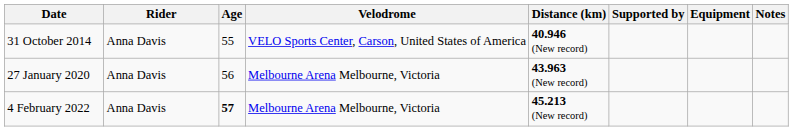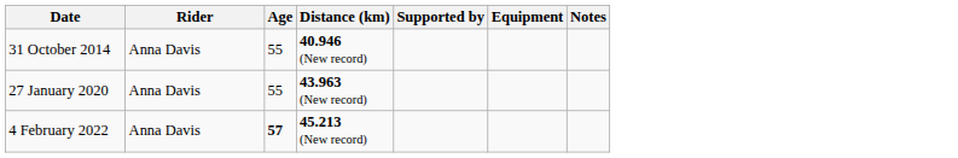- column: Velodrome | VELO Sports Center, Carson, United States of America | Melbourne Arena Melbourne, Victoria | Melbourne Arena Melbourne, Victoria
27 January 2020 | Age: 56 -> 55
